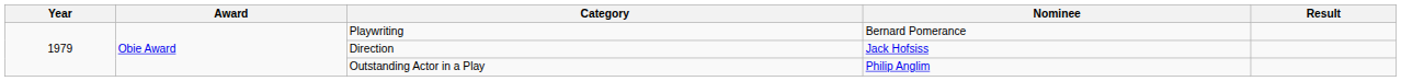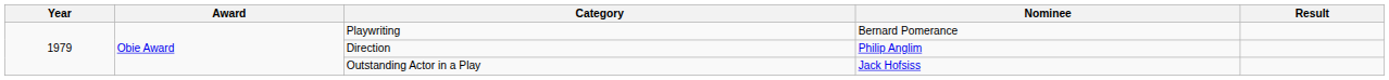Direction | Nominee: Jack Hofsiss -> Philip Anglim
Outstanding Actor in a Play | Nominee: Philip Anglim -> Jack Hofsiss
